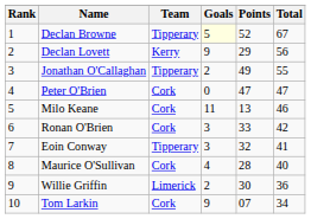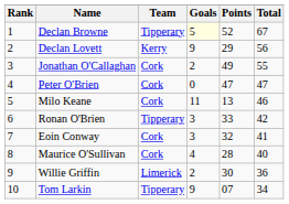Jonathan O'Callaghan | Team: Tipperary -> Cork
Ronan O'Brien | Team: Cork -> Tipperary
Eoin Conway | Team: Tipperary -> Cork
Tom Larkin | Team: Cork -> Tipperary
